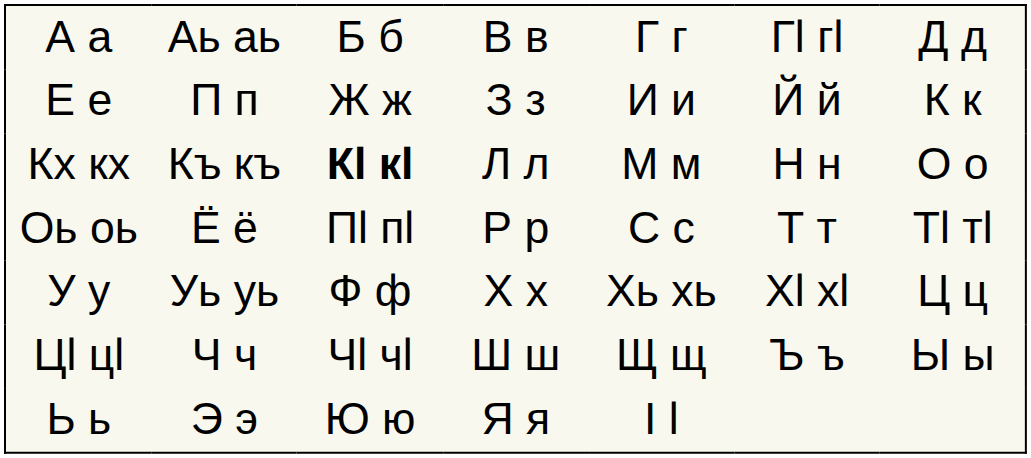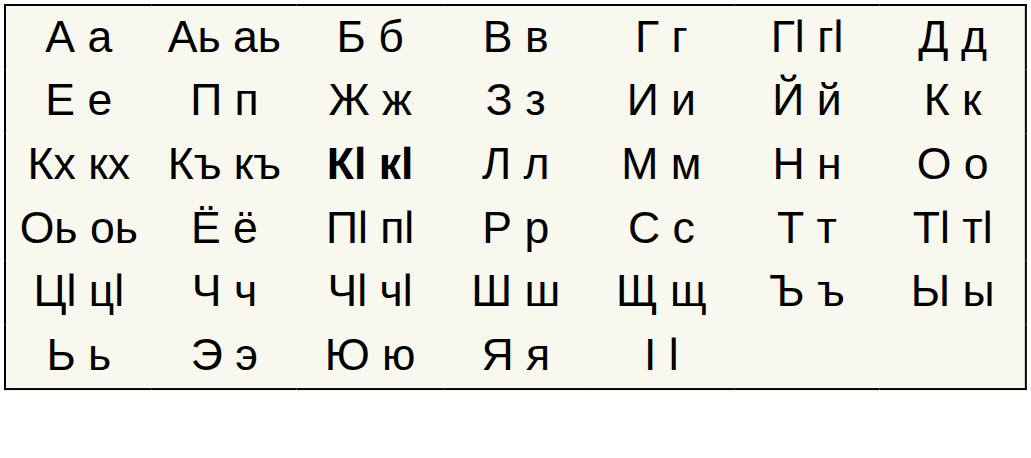- row: У у | Уь уь | Ф ф | Х х | Хь хь | Хӏ хӏ | Ц ц
